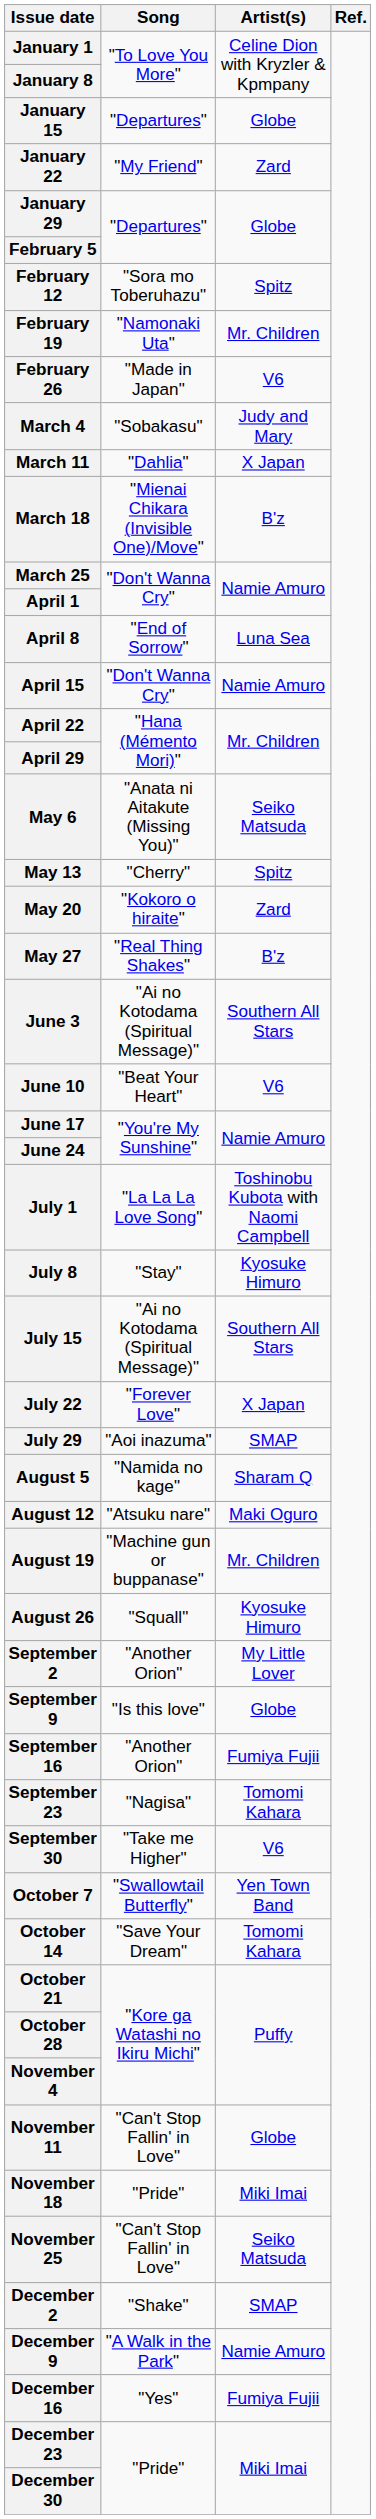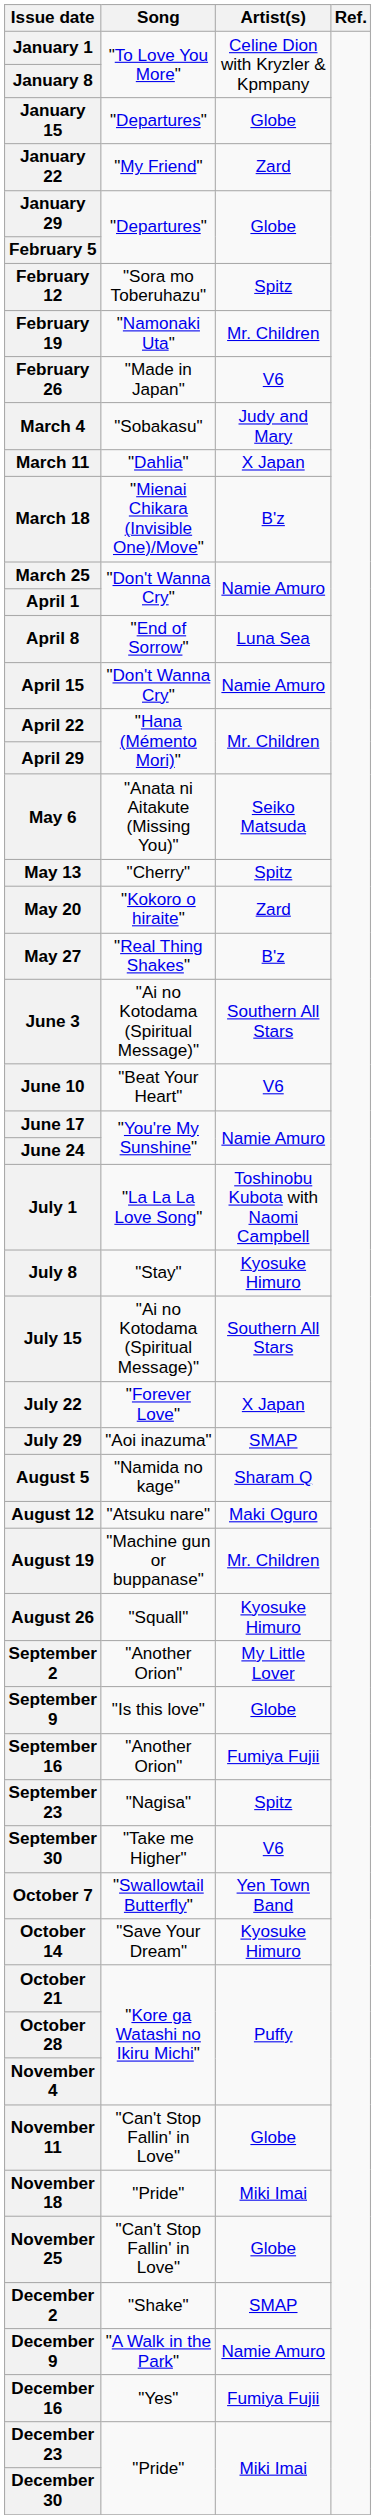September 23 | Artist(s): Tomomi Kahara -> Spitz
October 14 | Artist(s): Tomomi Kahara -> Kyosuke Himuro
November 25 | Artist(s): Seiko Matsuda -> Globe
